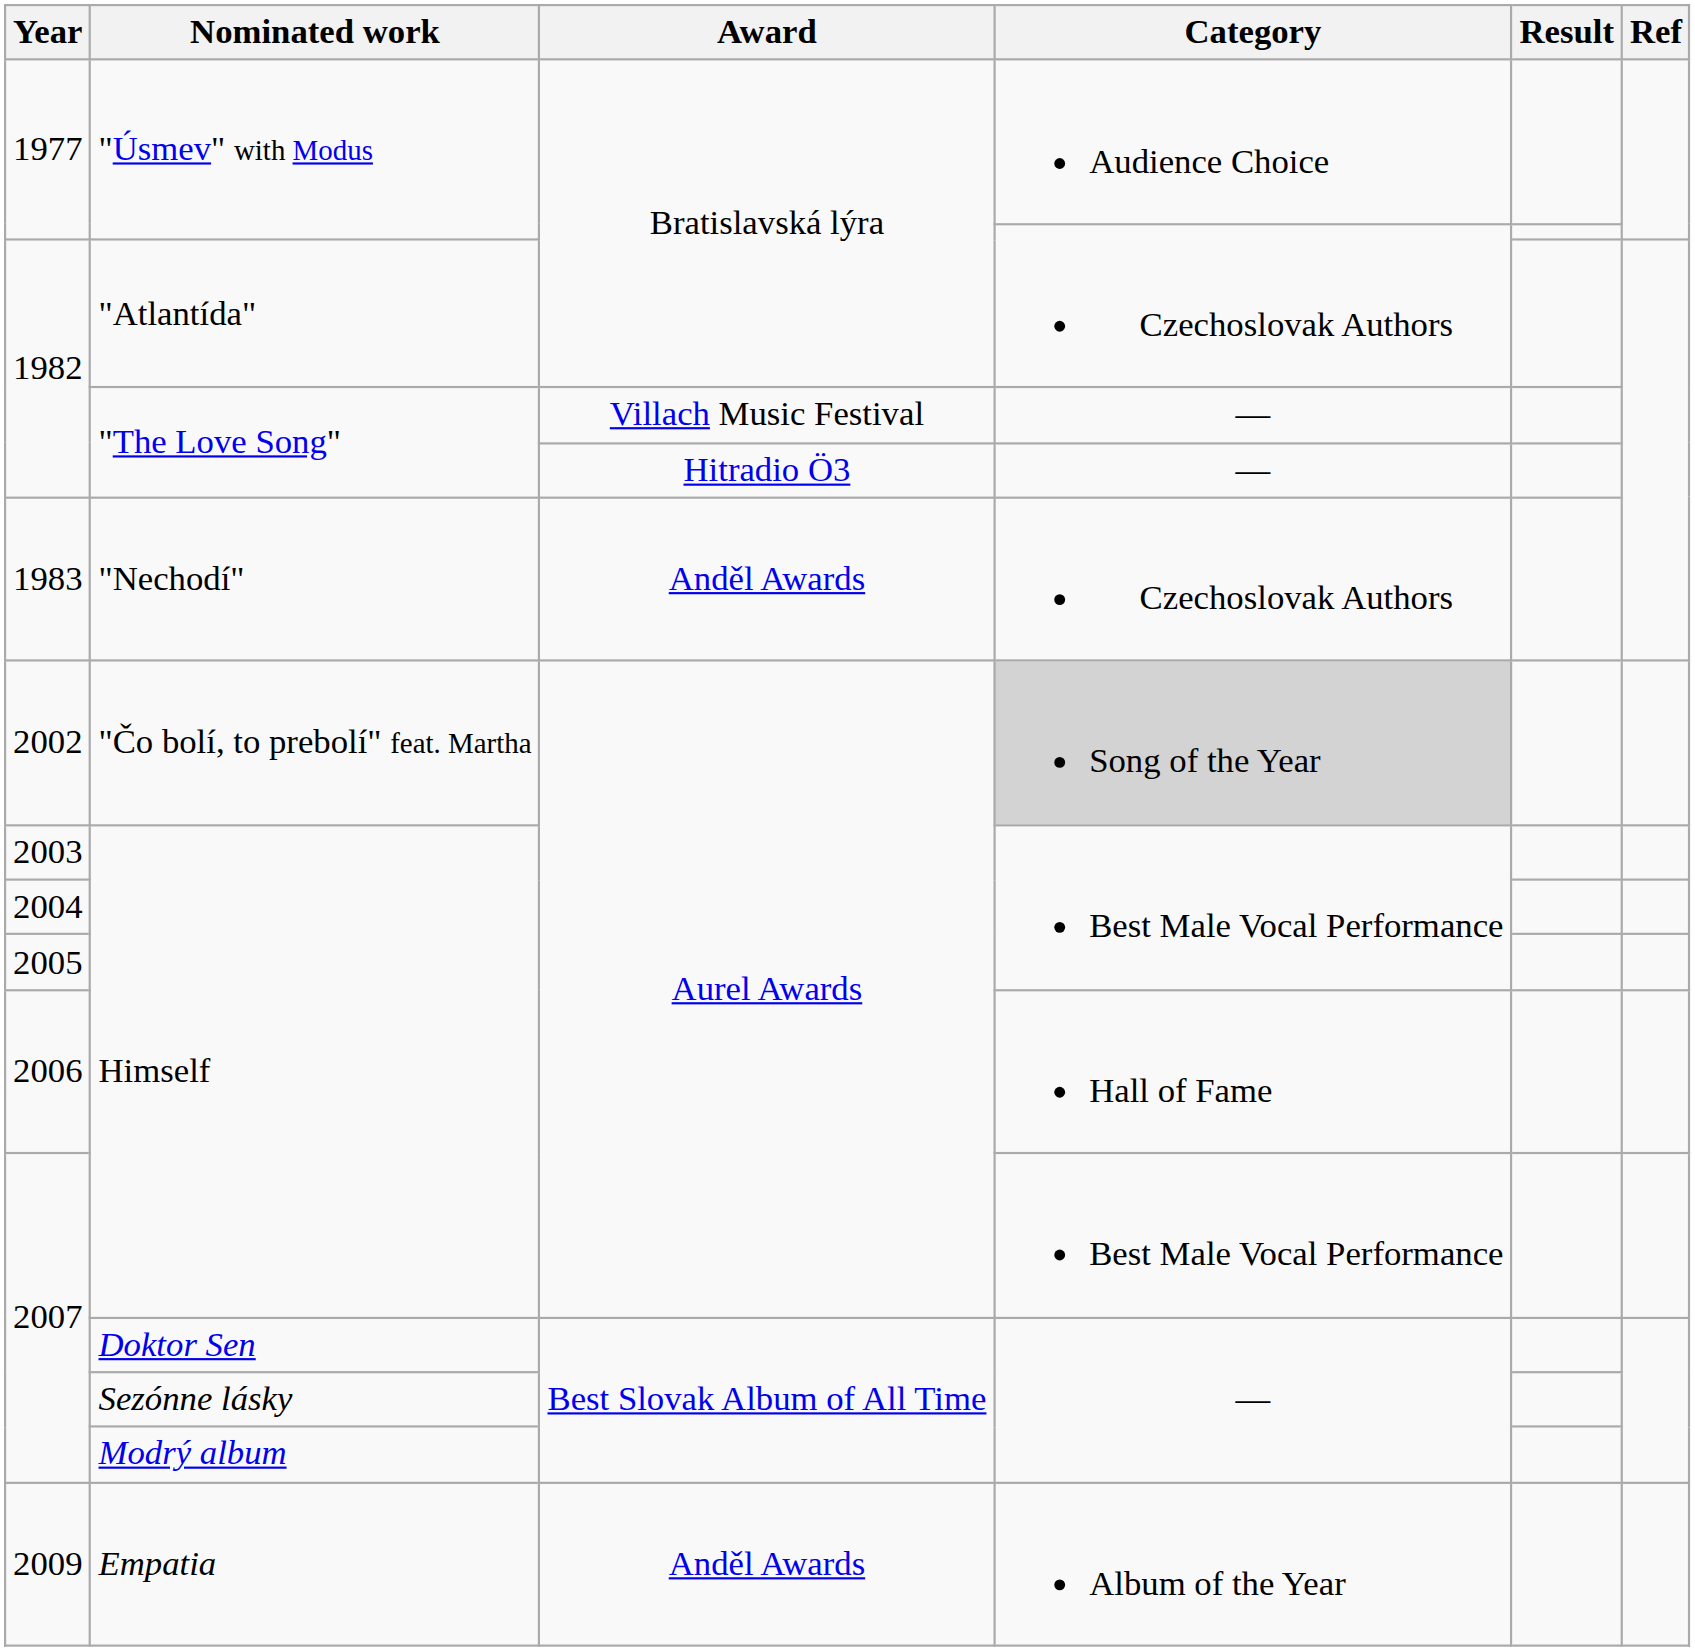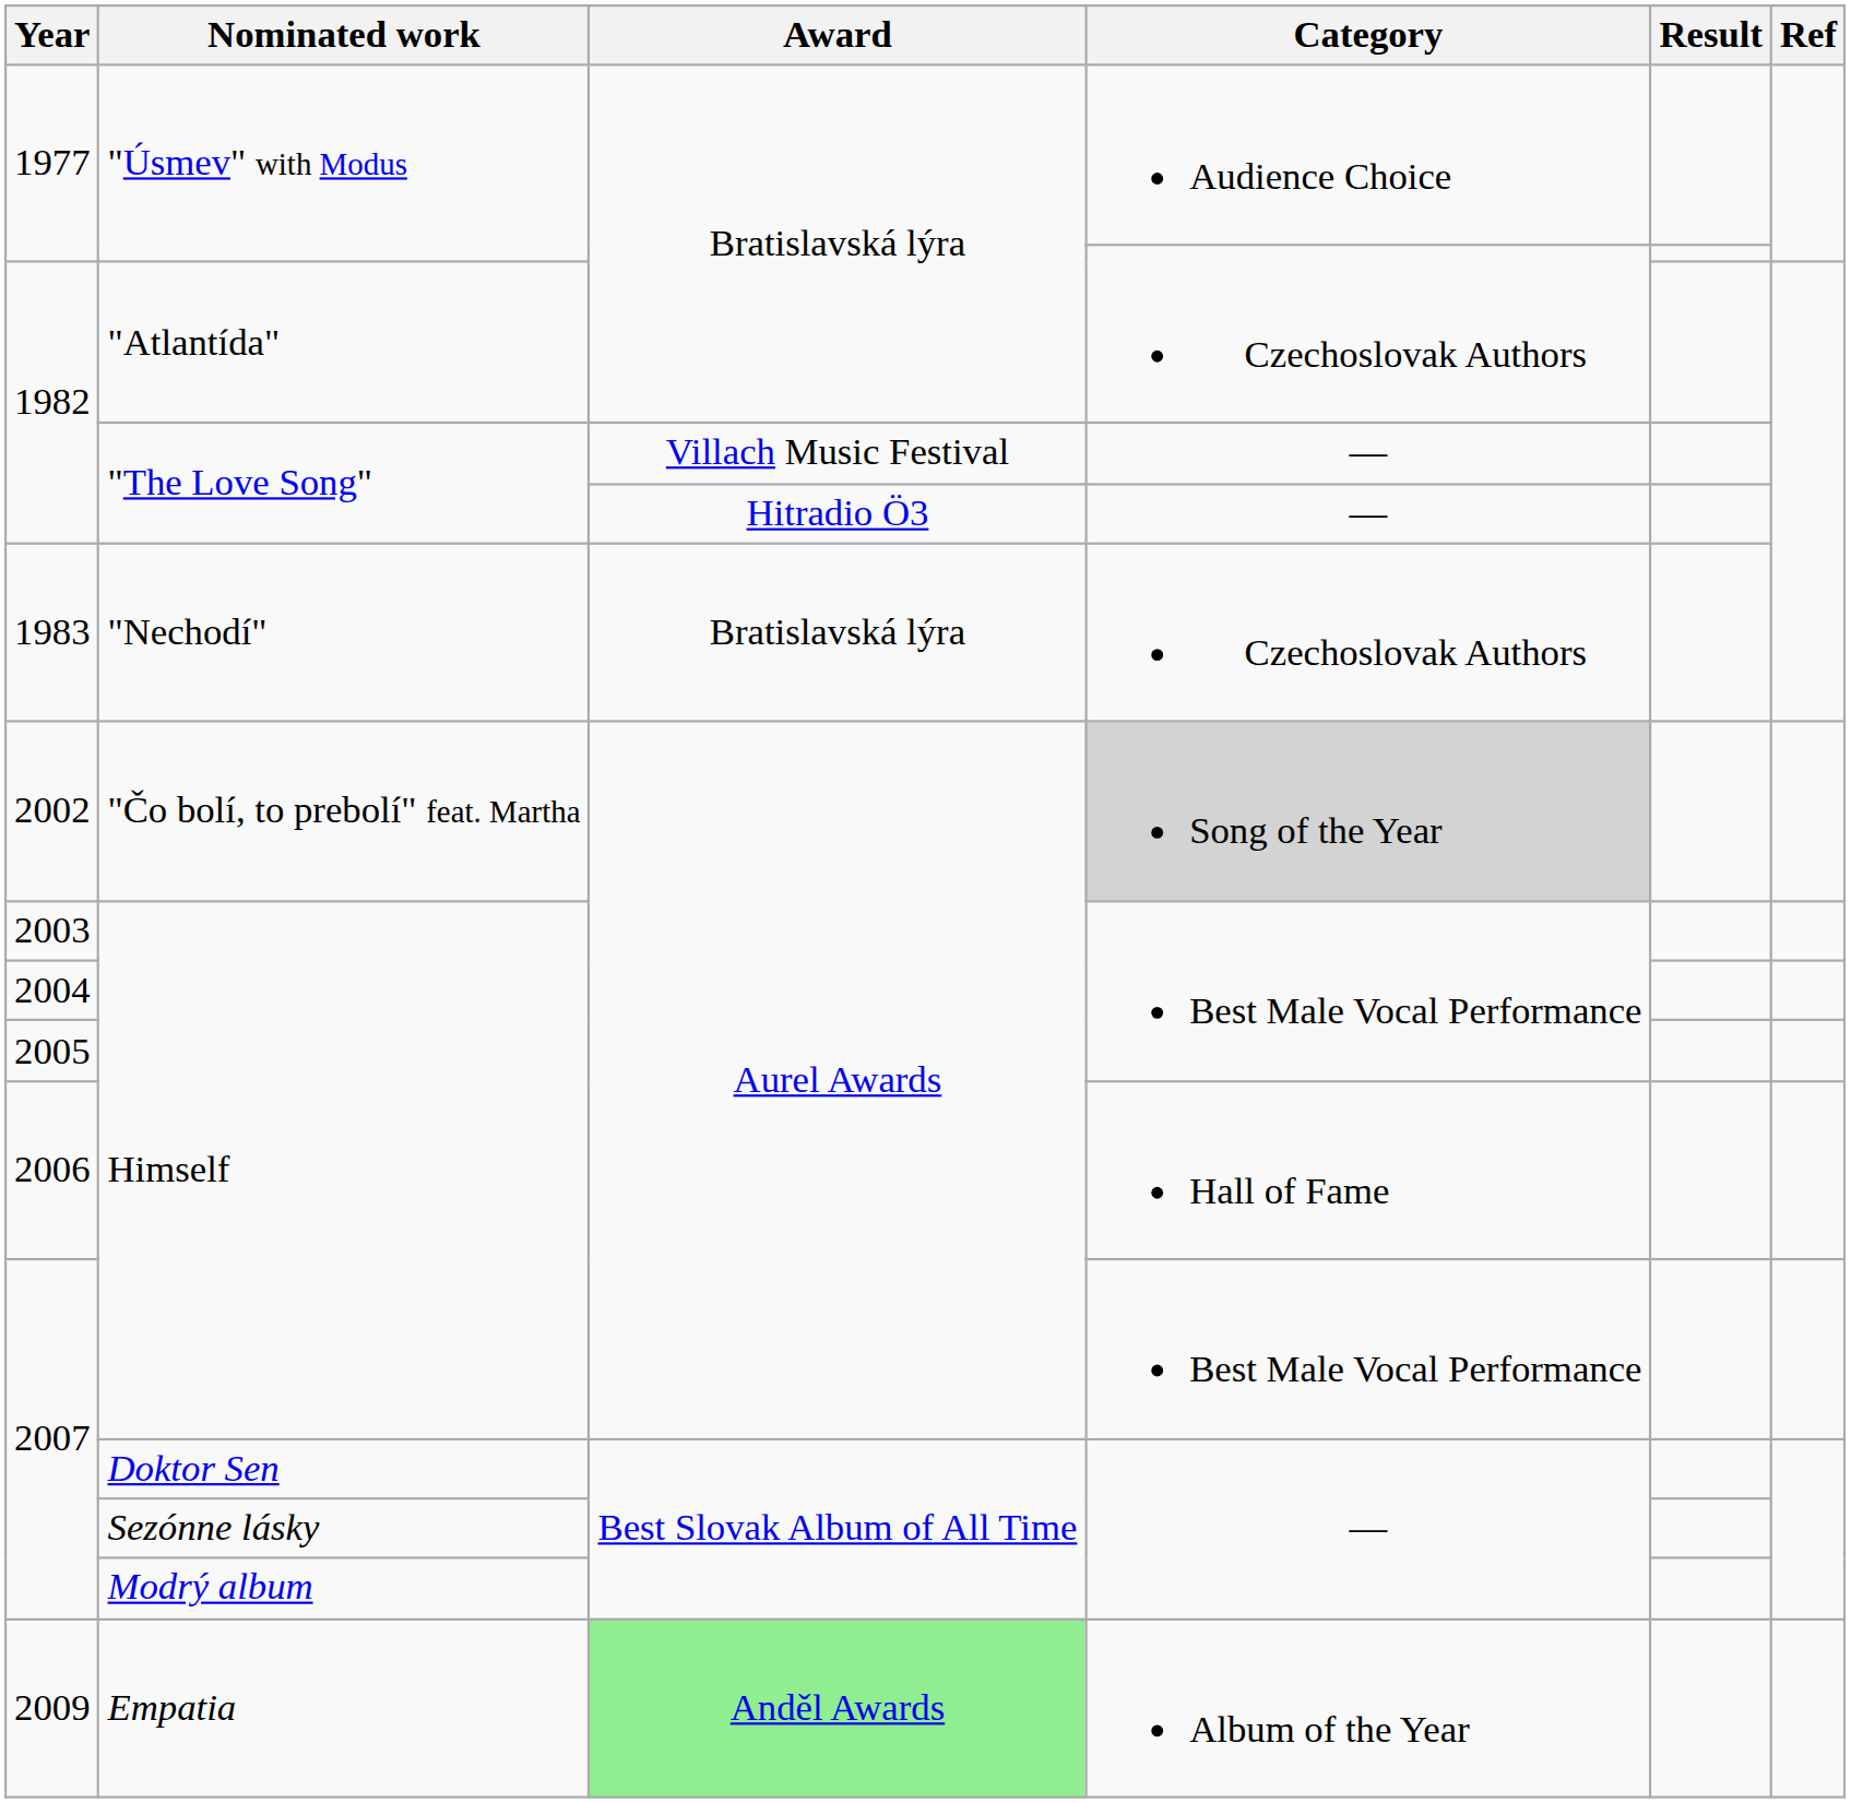1983 | Award: Anděl Awards -> Bratislavská lýra
2009 | Award: no background -> lightgreen background
